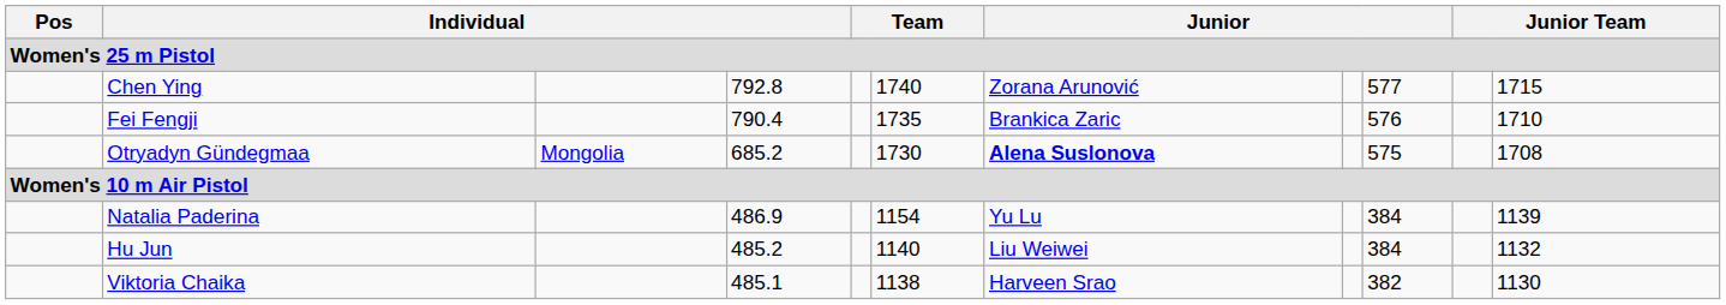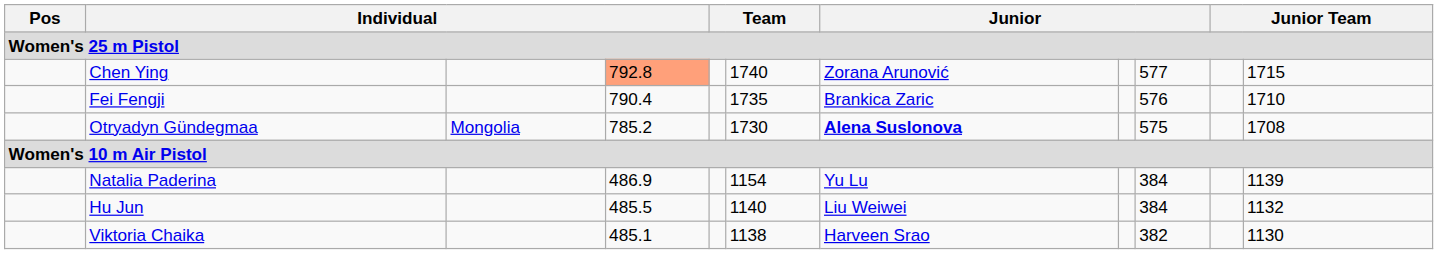Chen Ying | column 4: no background -> lightsalmon background
Otryadyn Gündegmaa | column 4: 685.2 -> 785.2
Hu Jun | column 4: 485.2 -> 485.5
